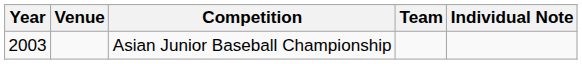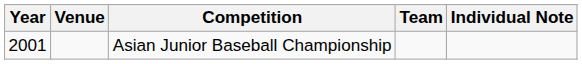Asian Junior Baseball Championship | Year: 2003 -> 2001
